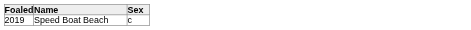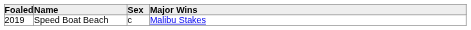+ column: Major Wins | Malibu Stakes
